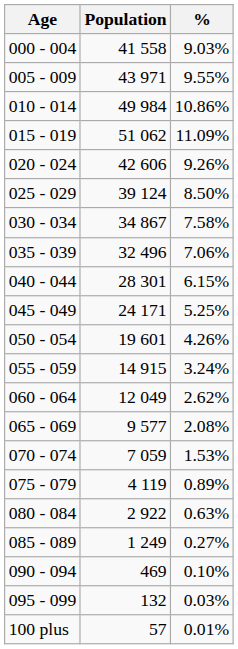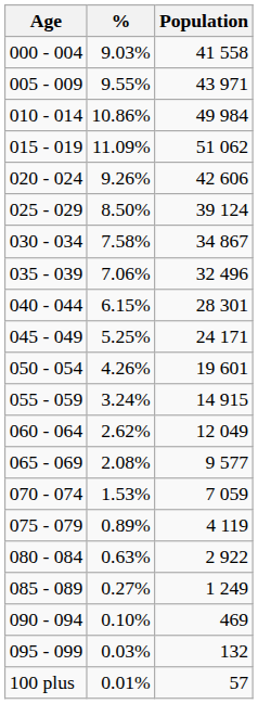columns swapped: Population <-> %
